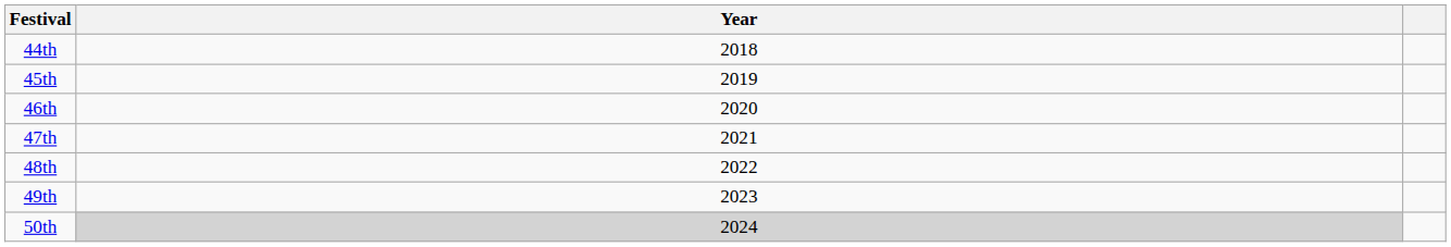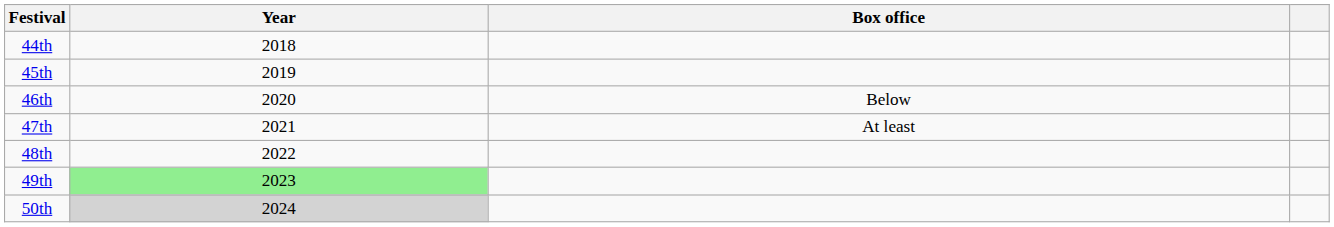+ column: Box office | Below | At least
49th | Year: no background -> lightgreen background
